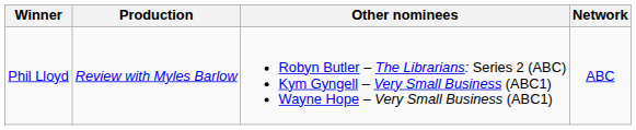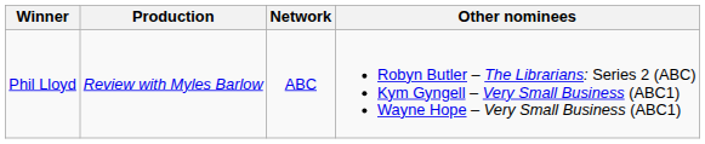columns swapped: Network <-> Other nominees
